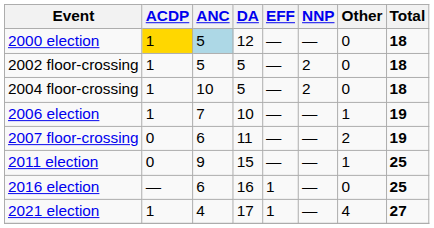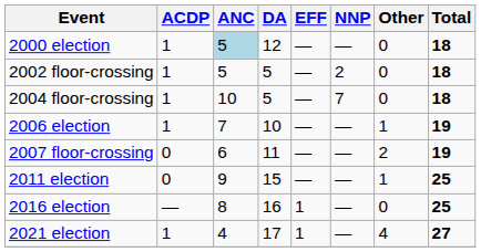2000 election | ACDP: gold background -> no background
2004 floor-crossing | NNP: 2 -> 7
2016 election | ANC: 6 -> 8
